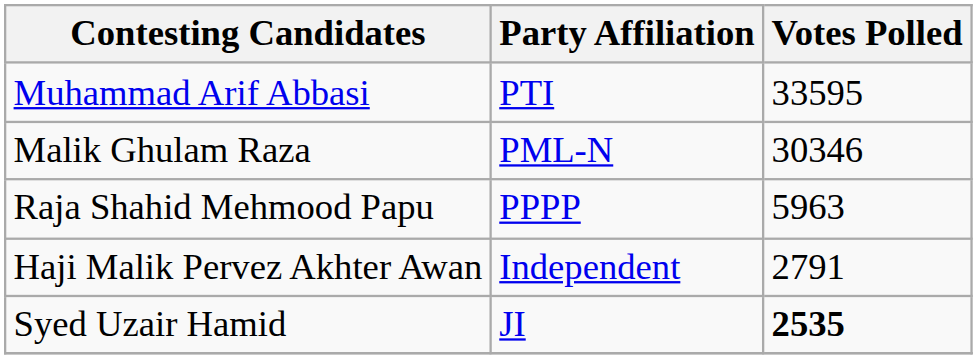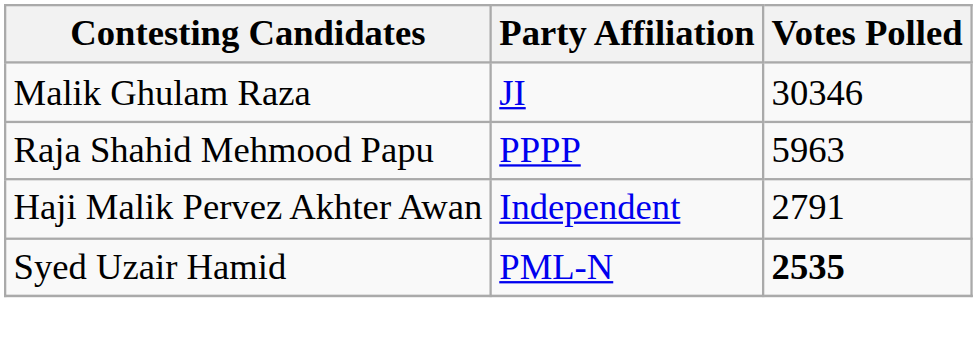- row: Muhammad Arif Abbasi | PTI | 33595
Malik Ghulam Raza | Party Affiliation: PML-N -> JI
Syed Uzair Hamid | Party Affiliation: JI -> PML-N
